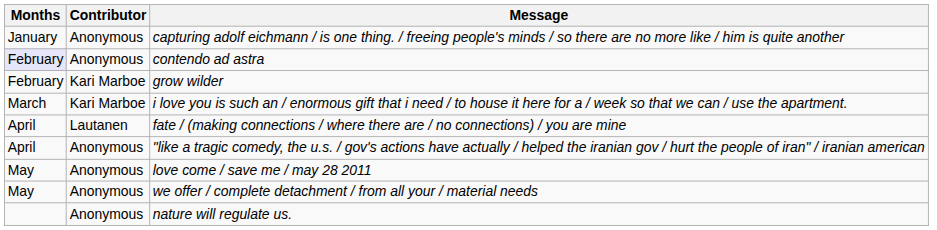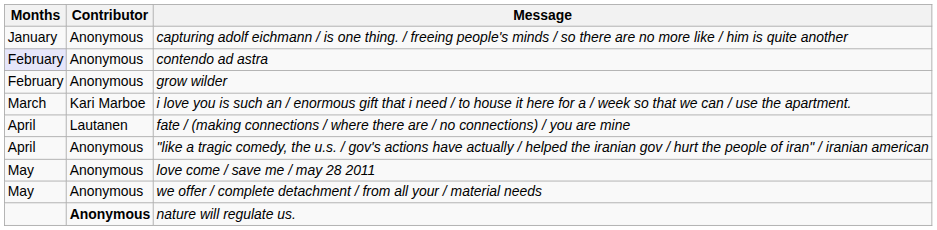grow wilder | Contributor: Kari Marboe -> Anonymous
nature will regulate us. | Contributor: normal -> bold
